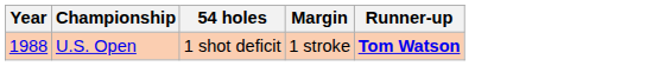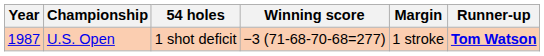+ column: Winning score | −3 (71-68-70-68=277)
U.S. Open | Year: 1988 -> 1987
